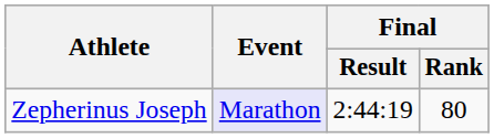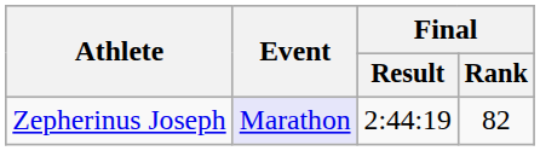Zepherinus Joseph | Final / Rank: 80 -> 82
